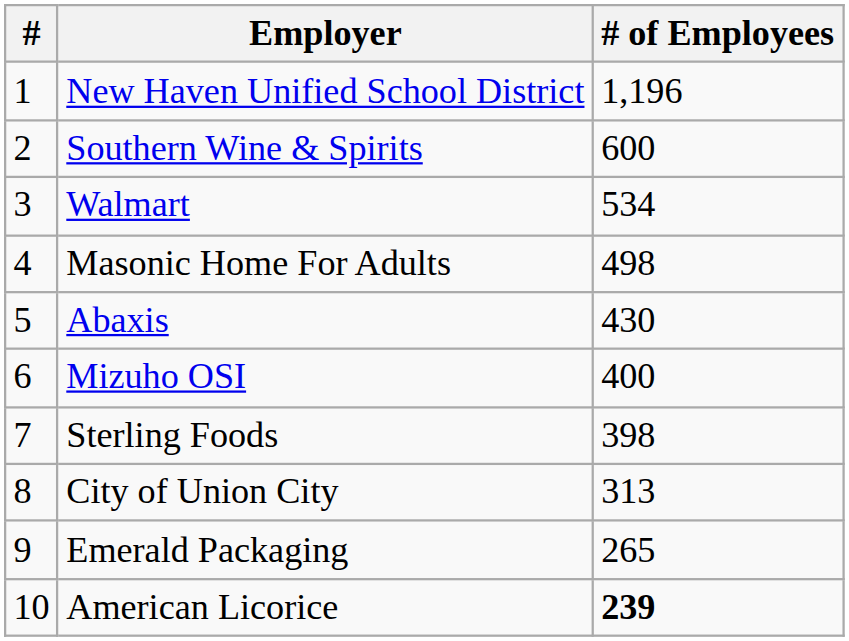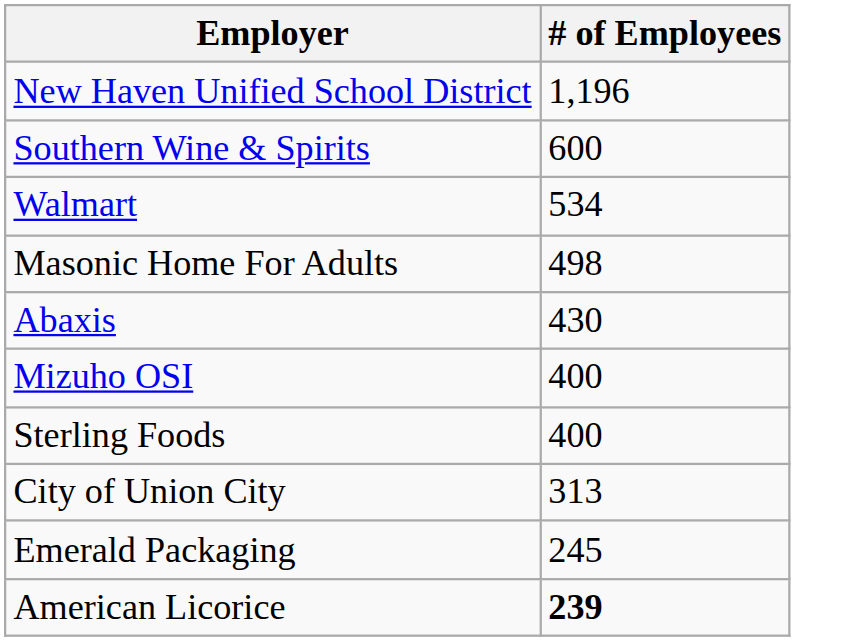- column: # | 1 | 2 | 3 | 4 | 5 | 6 | 7 | 8 | 9 | 10
Sterling Foods | # of Employees: 398 -> 400
Emerald Packaging | # of Employees: 265 -> 245
